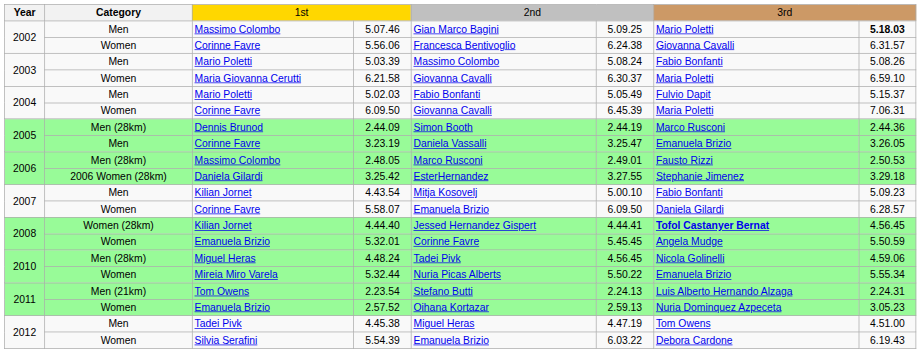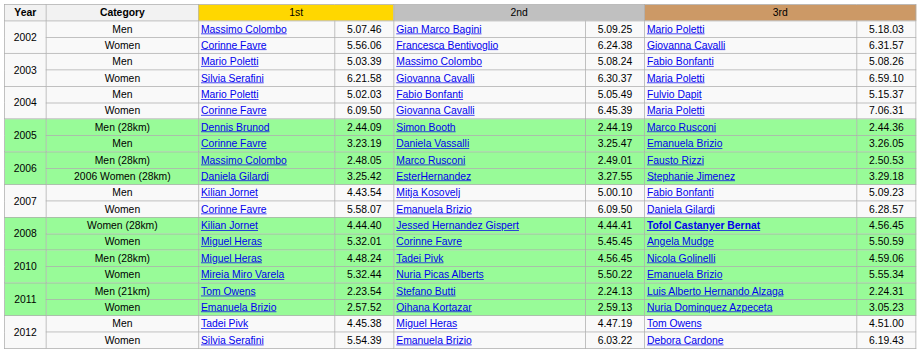5.07.46 | column 8: bold -> normal
6.21.58 | column 3: Maria Giovanna Cerutti -> Silvia Serafini
5.32.01 | column 3: Emanuela Brizio -> Miguel Heras
